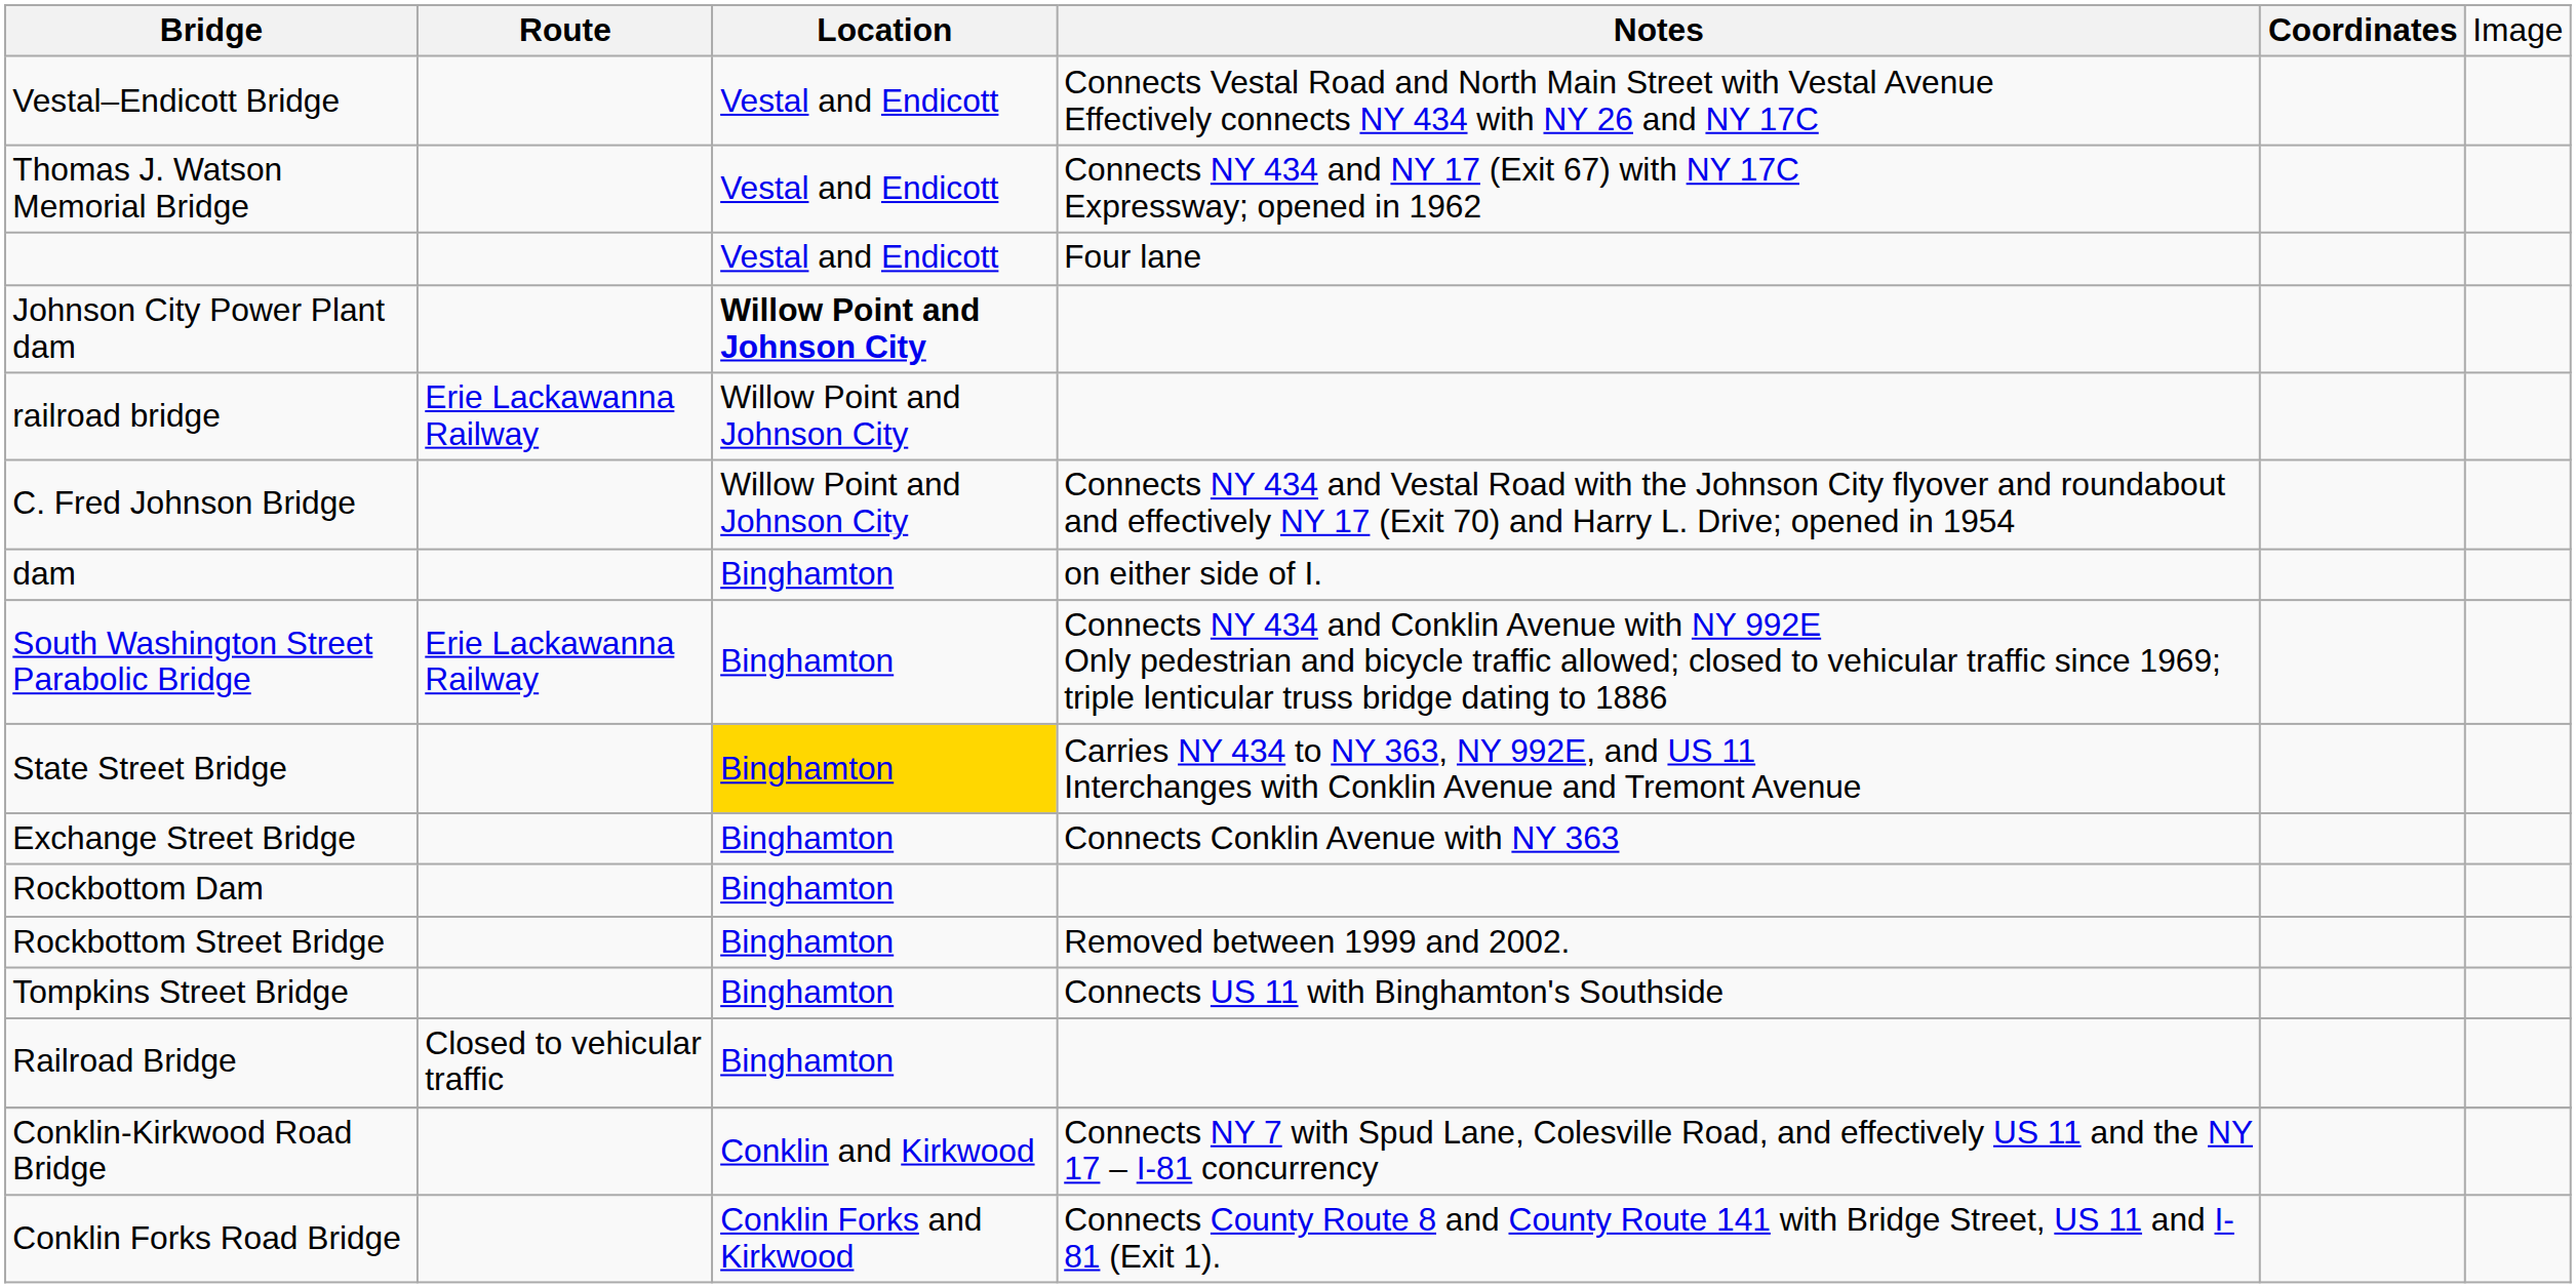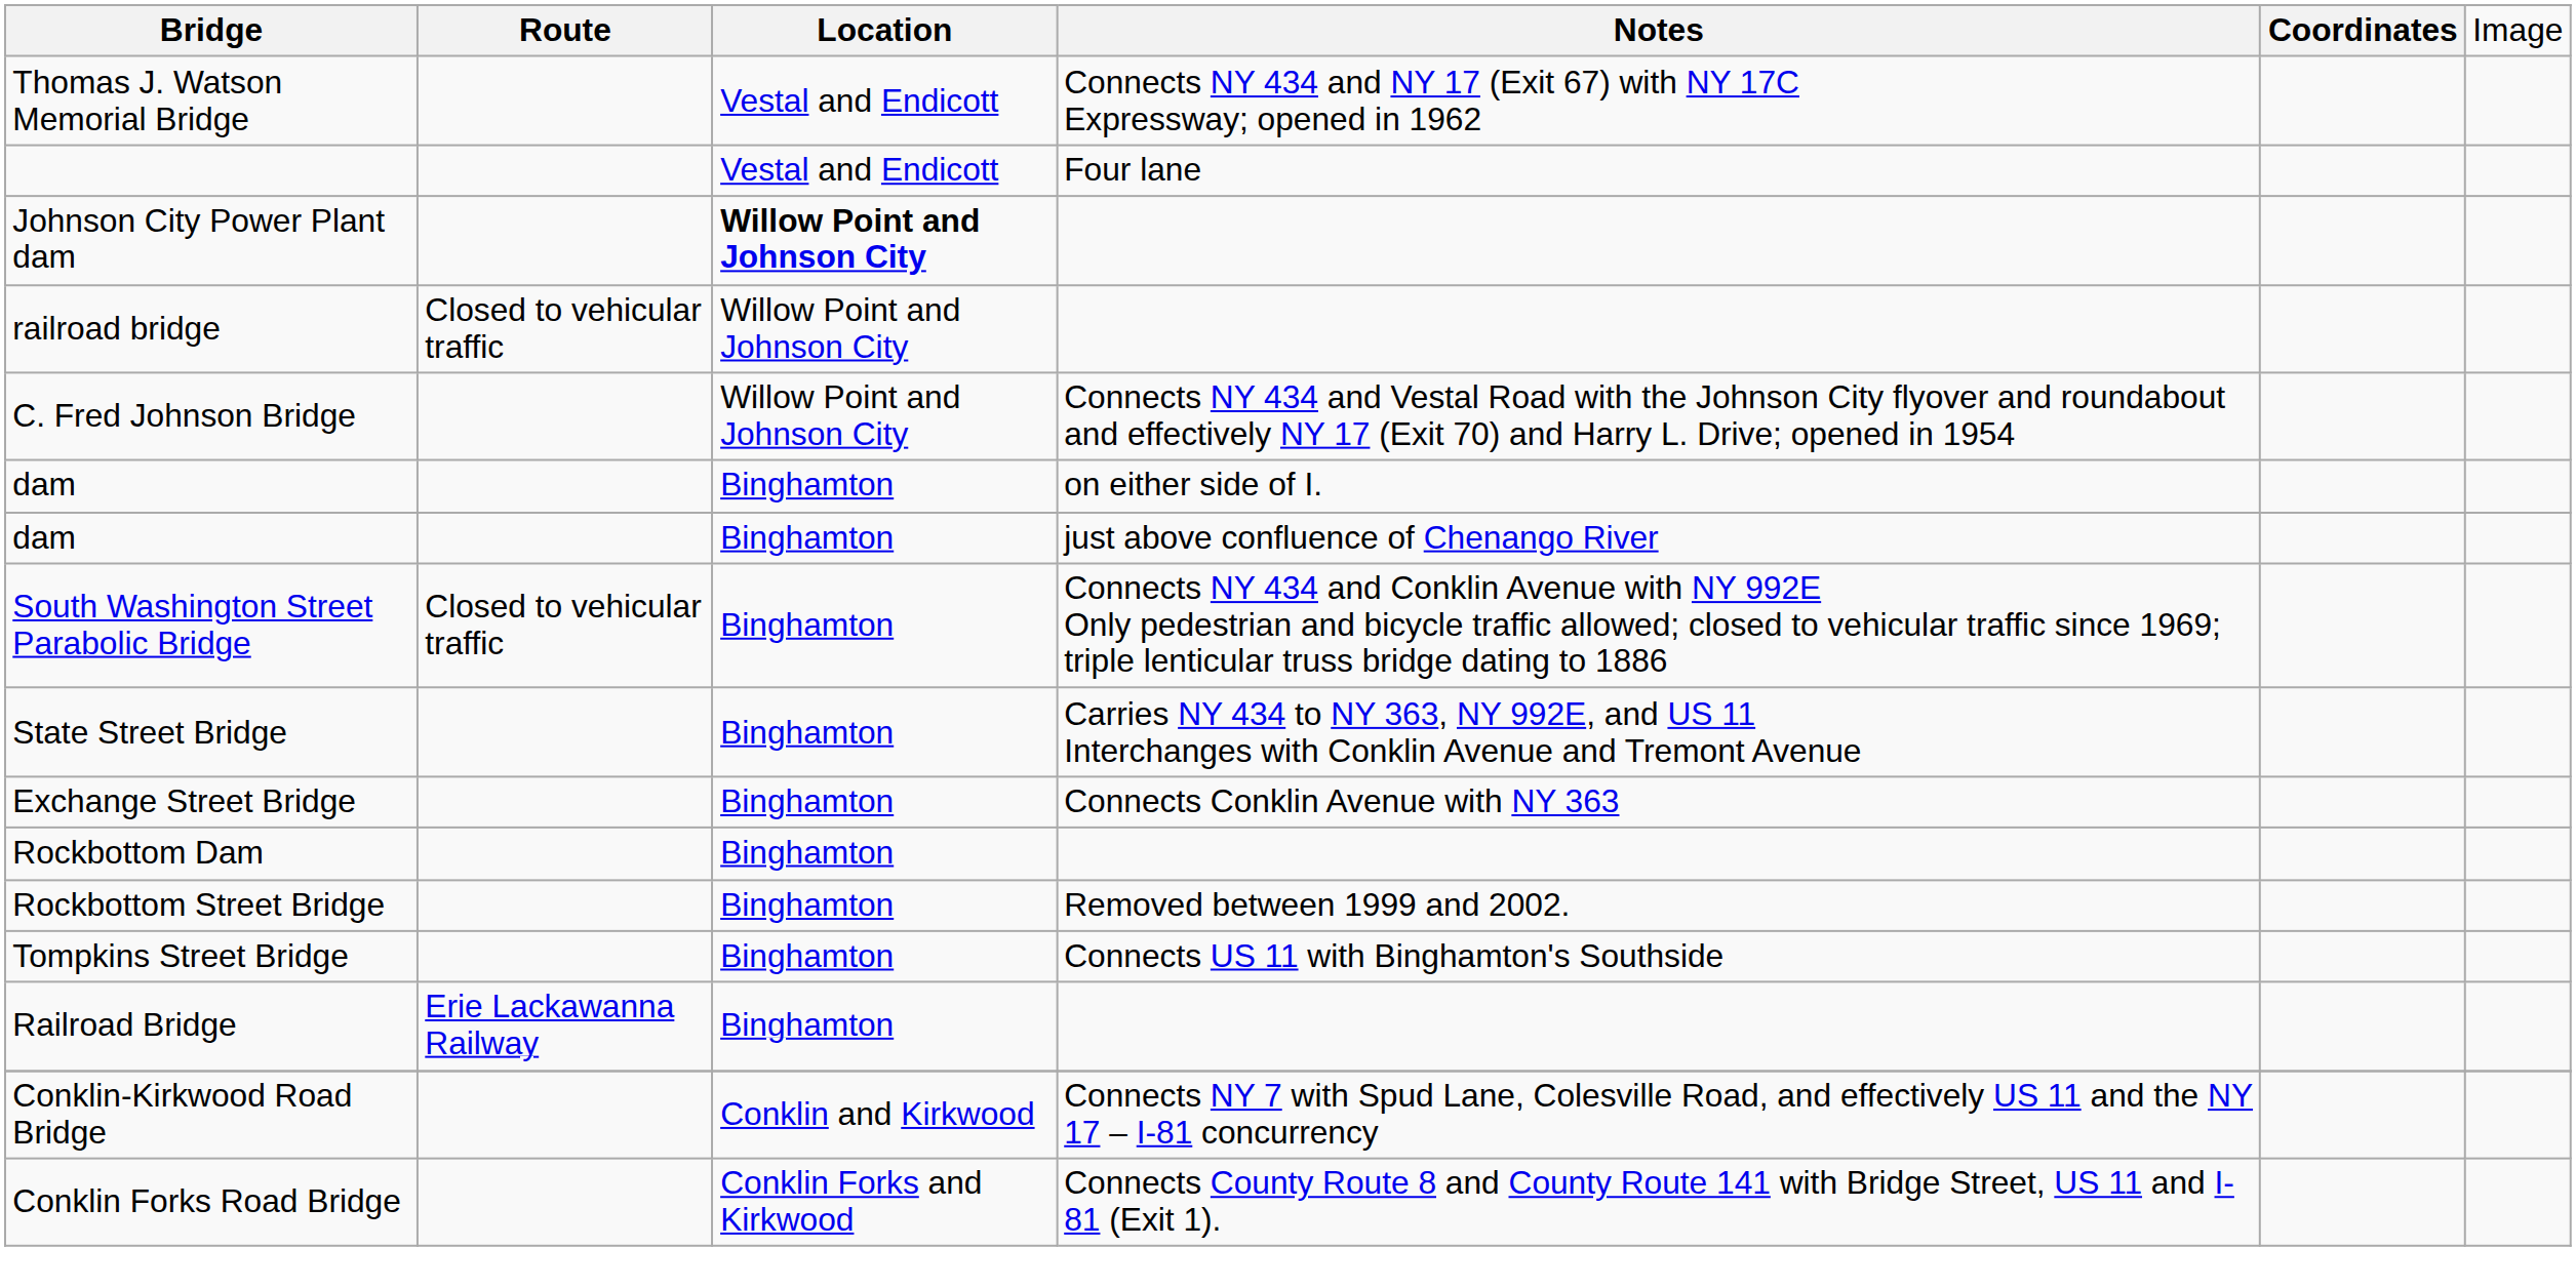- row: Vestal–Endicott Bridge | Vestal and Endicott | Connects Vestal Road and North Main Street with Vestal Avenue Effectively connects NY 434 with NY 26 and NY 17C
railroad bridge | column 2: Erie Lackawanna Railway -> Closed to vehicular traffic
+ row: dam | Binghamton | just above confluence of Chenango River
South Washington Street Parabolic Bridge | column 2: Erie Lackawanna Railway -> Closed to vehicular traffic
State Street Bridge | column 3: gold background -> no background
Railroad Bridge | column 2: Closed to vehicular traffic -> Erie Lackawanna Railway
